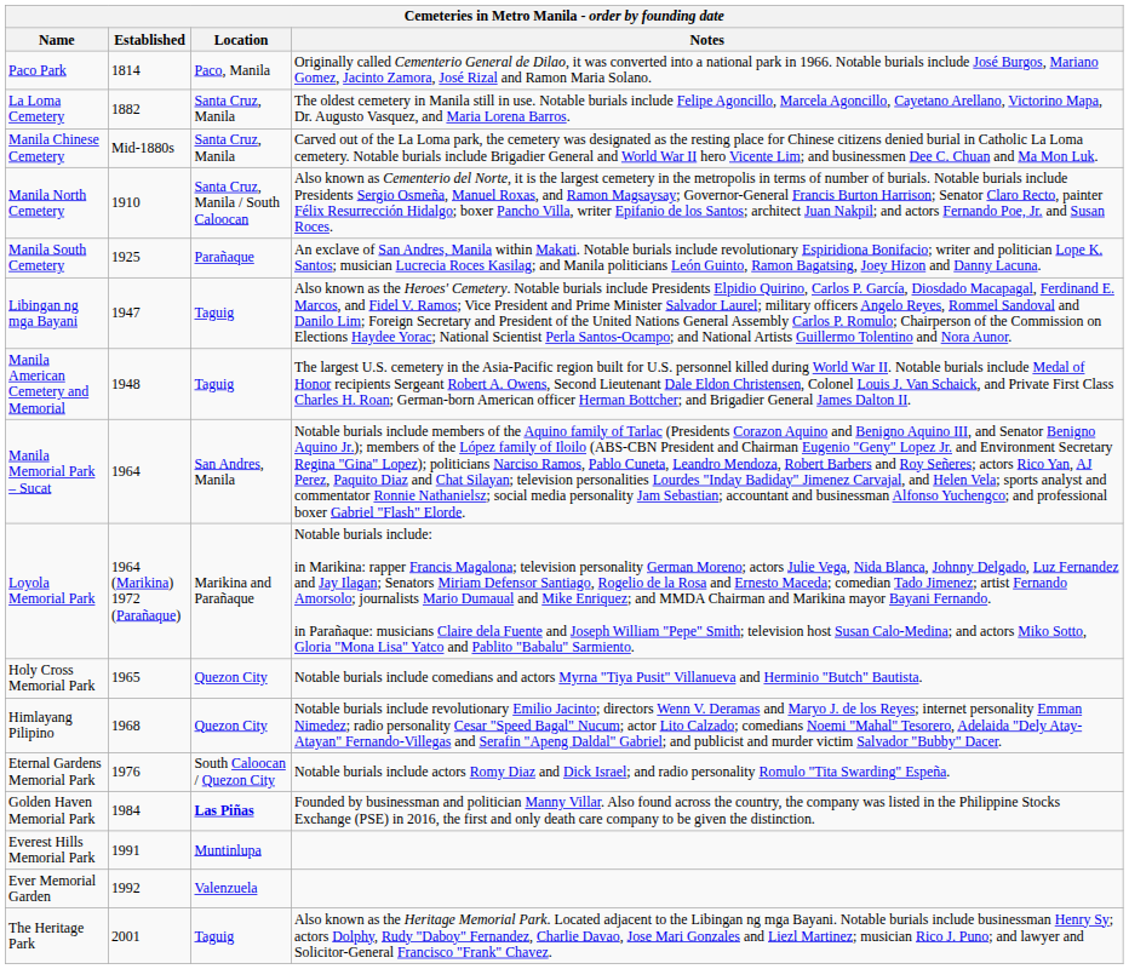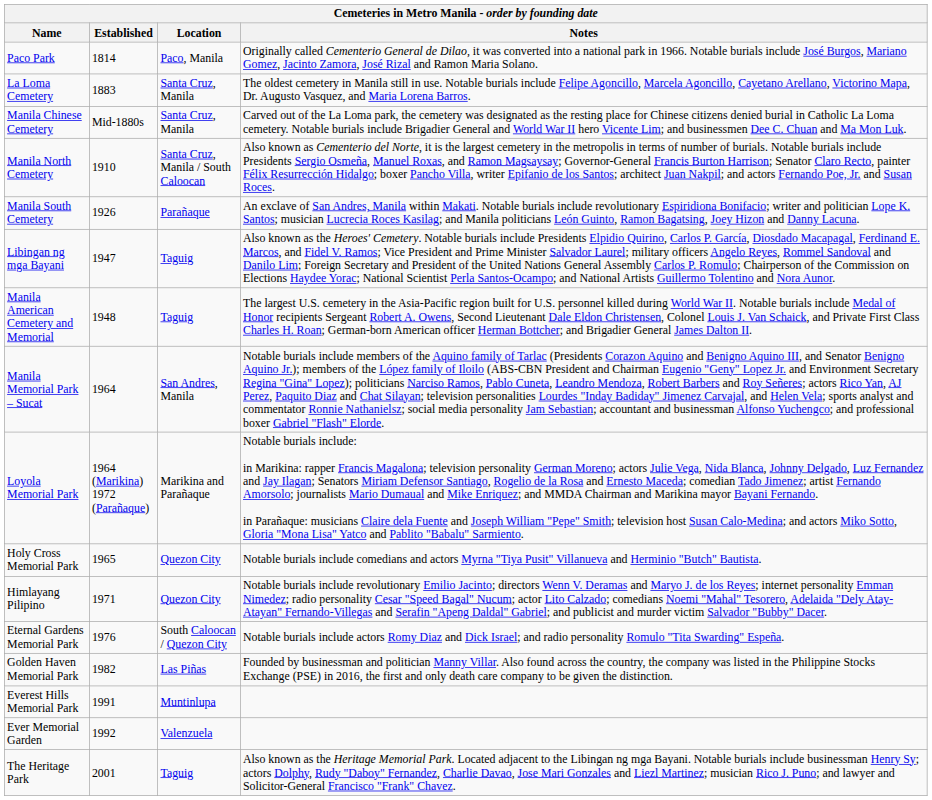La Loma Cemetery | Established: 1882 -> 1883
Manila South Cemetery | Established: 1925 -> 1926
Himlayang Pilipino | Established: 1968 -> 1971
Golden Haven Memorial Park | Established: 1984 -> 1982
Golden Haven Memorial Park | Location: bold -> normal
